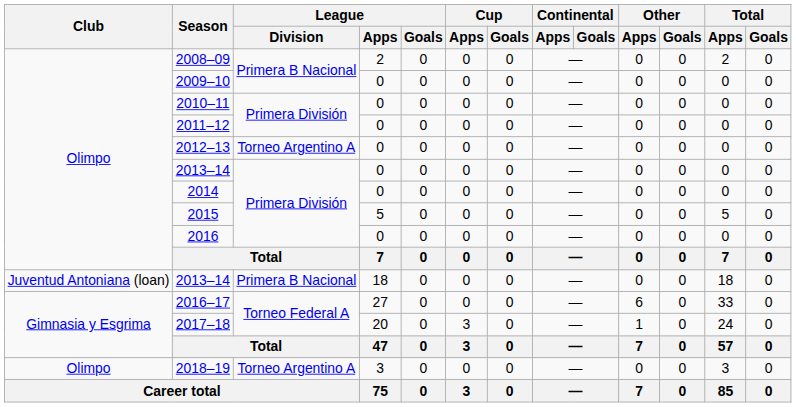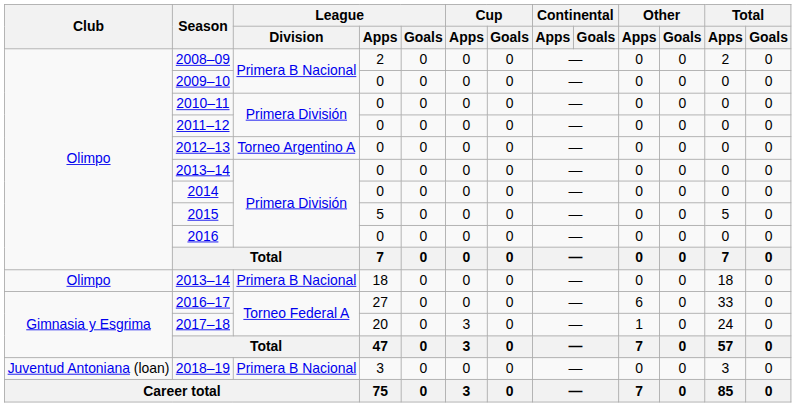2013–14 / 18 | Club: Juventud Antoniana (loan) -> Olimpo
2018–19 | Club: Olimpo -> Juventud Antoniana (loan)
2018–19 | League / Division: Torneo Argentino A -> Primera B Nacional
